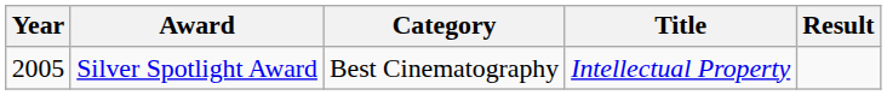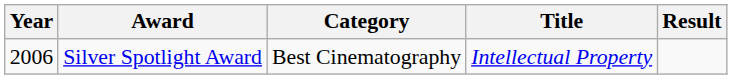Silver Spotlight Award | Year: 2005 -> 2006
